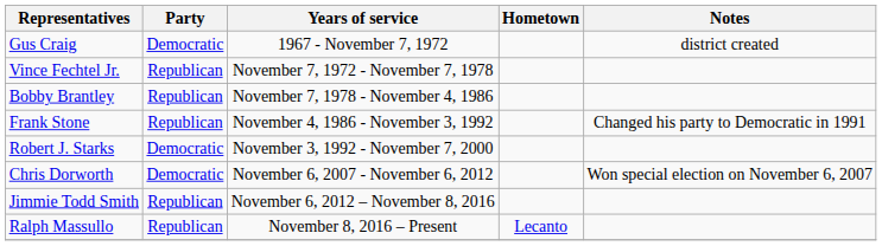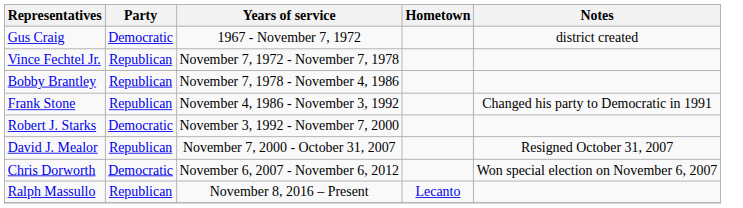+ row: David J. Mealor | Republican | November 7, 2000 - October 31, 2007 | Resigned October 31, 2007
- row: Jimmie Todd Smith | Republican | November 6, 2012 – November 8, 2016
